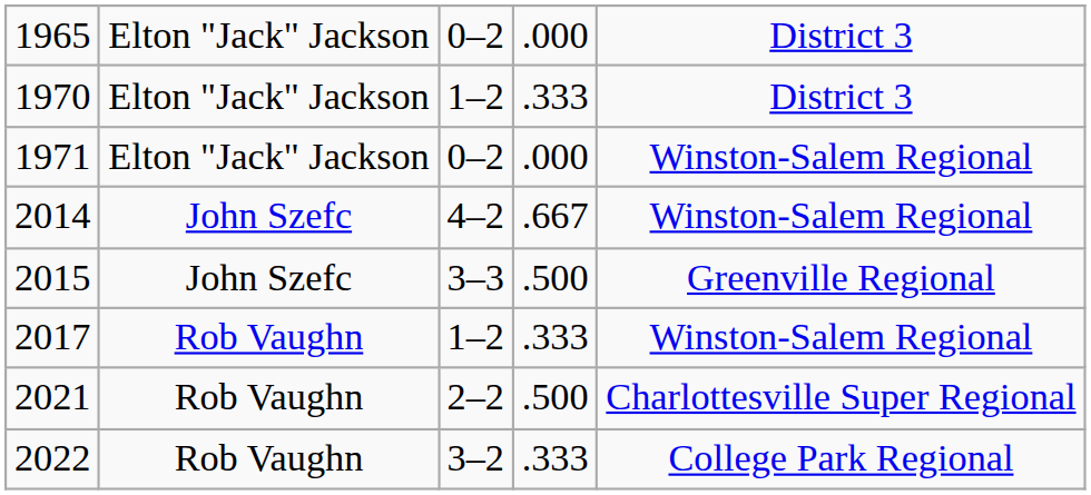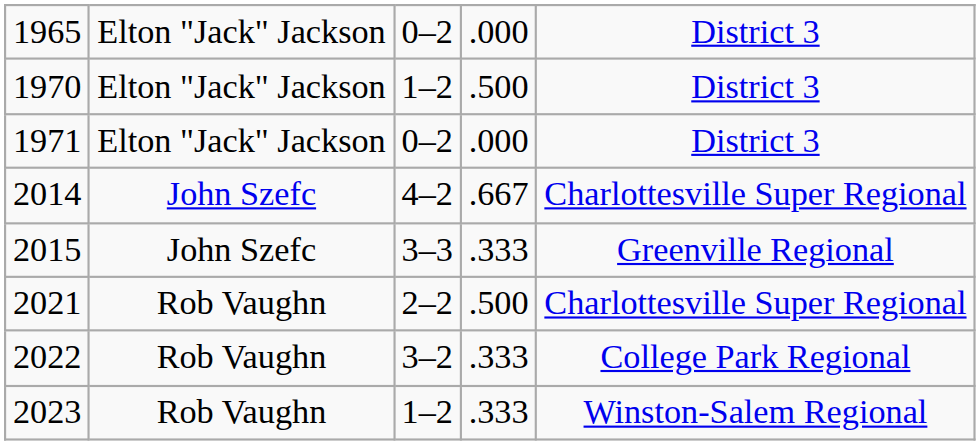1970 | column 4: .333 -> .500
1971 | column 5: Winston-Salem Regional -> District 3
2014 | column 5: Winston-Salem Regional -> Charlottesville Super Regional
2015 | column 4: .500 -> .333
- row: 2017 | Rob Vaughn | 1–2 | .333 | Winston-Salem Regional
+ row: 2023 | Rob Vaughn | 1–2 | .333 | Winston-Salem Regional
